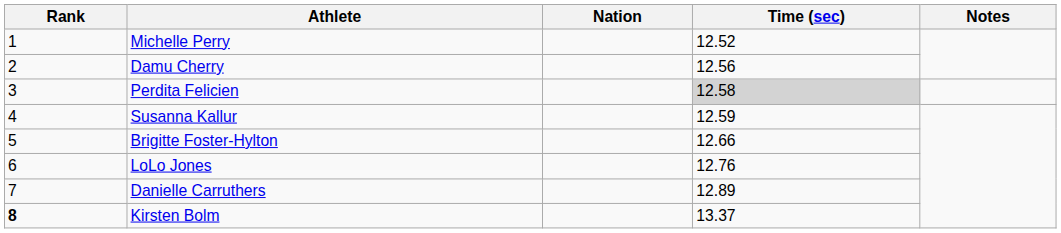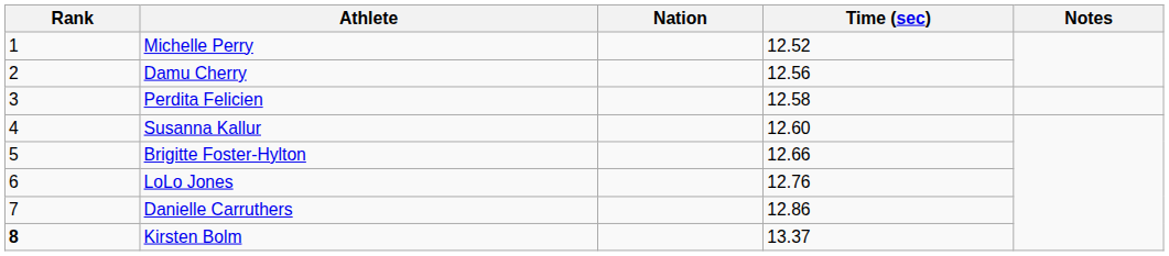Perdita Felicien | Time (sec): lightgrey background -> no background
Susanna Kallur | Time (sec): 12.59 -> 12.60
Danielle Carruthers | Time (sec): 12.89 -> 12.86
